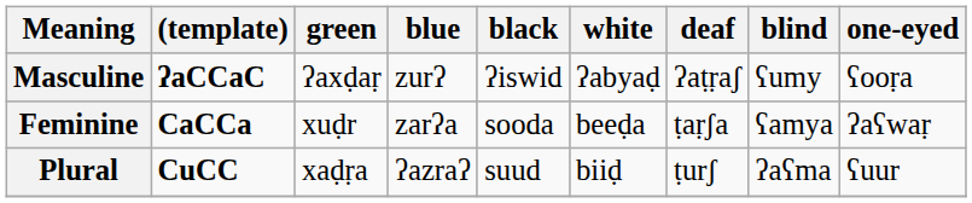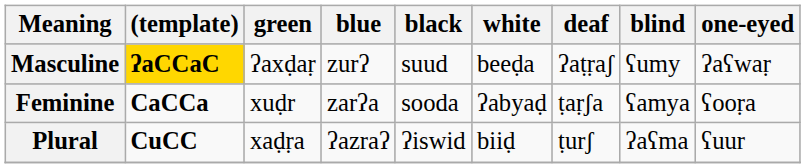Masculine | (template): no background -> gold background
Masculine | black: ʔiswid -> suud
Masculine | white: ʔabyaḍ -> beeḍa
Masculine | one-eyed: ʕooṛa -> ʔaʕwaṛ
Feminine | white: beeḍa -> ʔabyaḍ
Feminine | one-eyed: ʔaʕwaṛ -> ʕooṛa
Plural | black: suud -> ʔiswid
